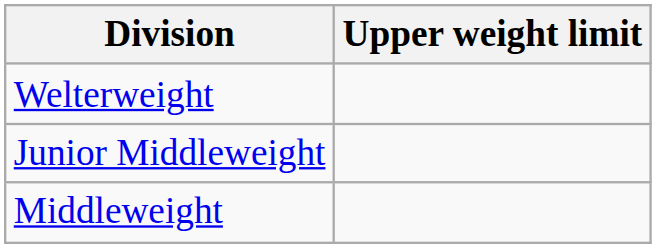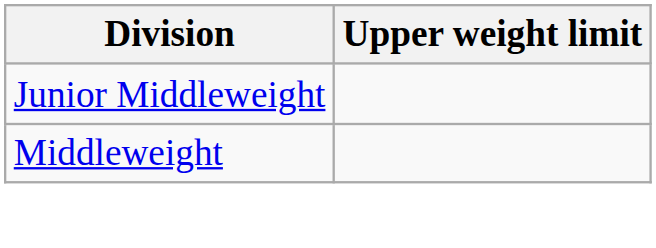- row: Welterweight
